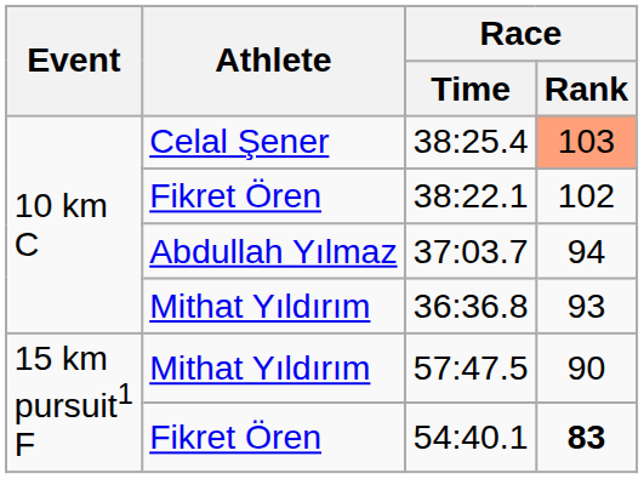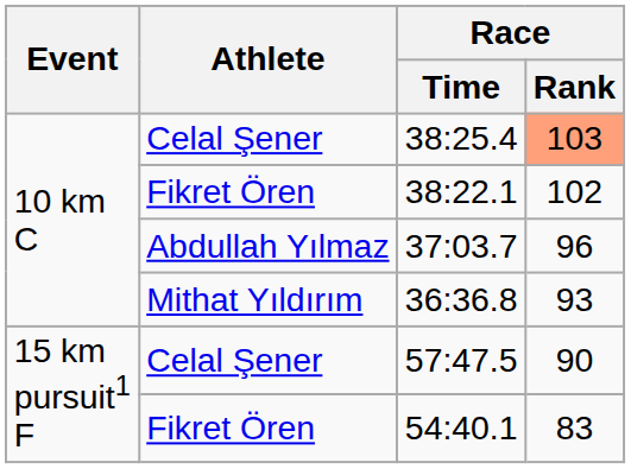37:03.7 | Race / Rank: 94 -> 96
57:47.5 | Athlete: Mithat Yıldırım -> Celal Şener
54:40.1 | Race / Rank: bold -> normal
